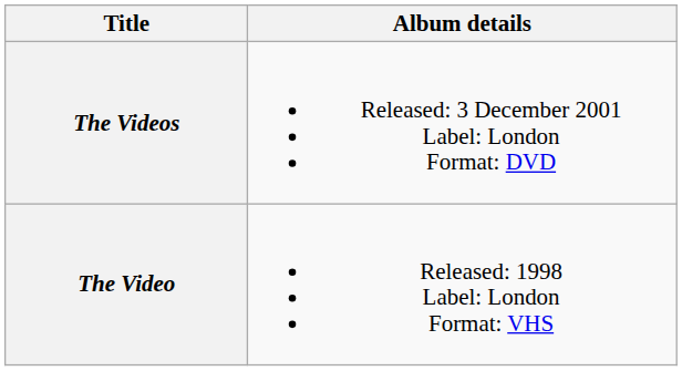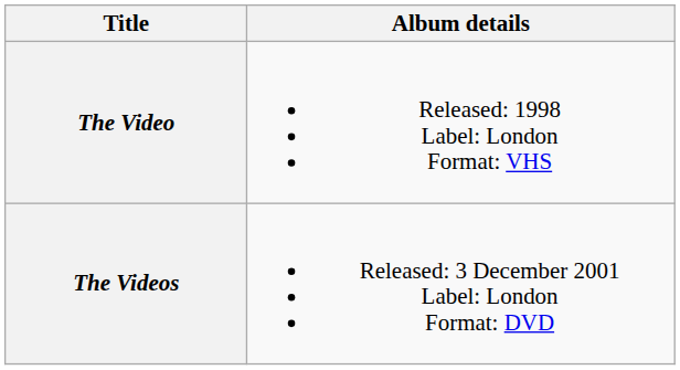rows swapped: The Video <-> The Videos
